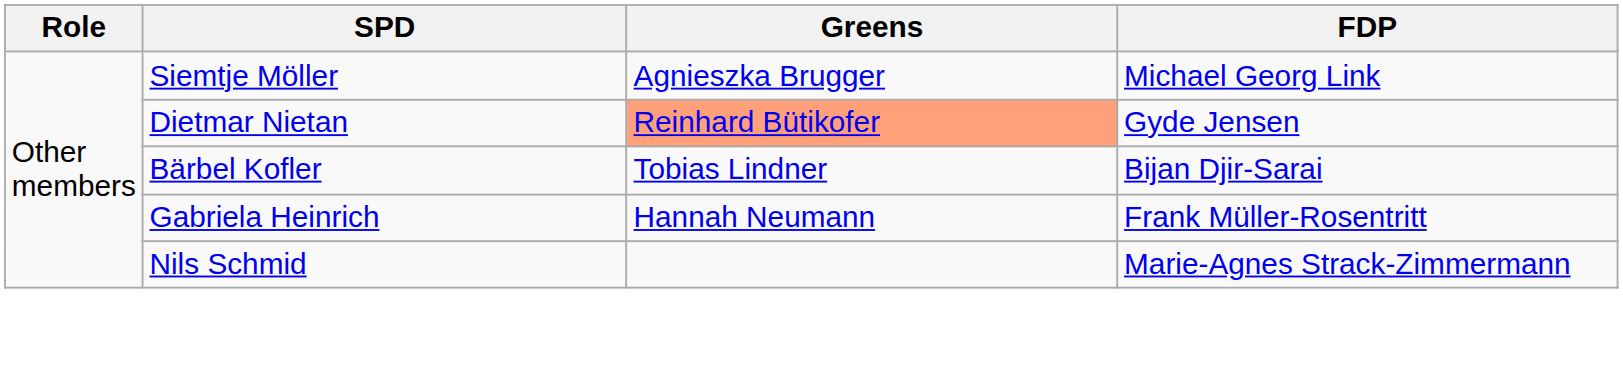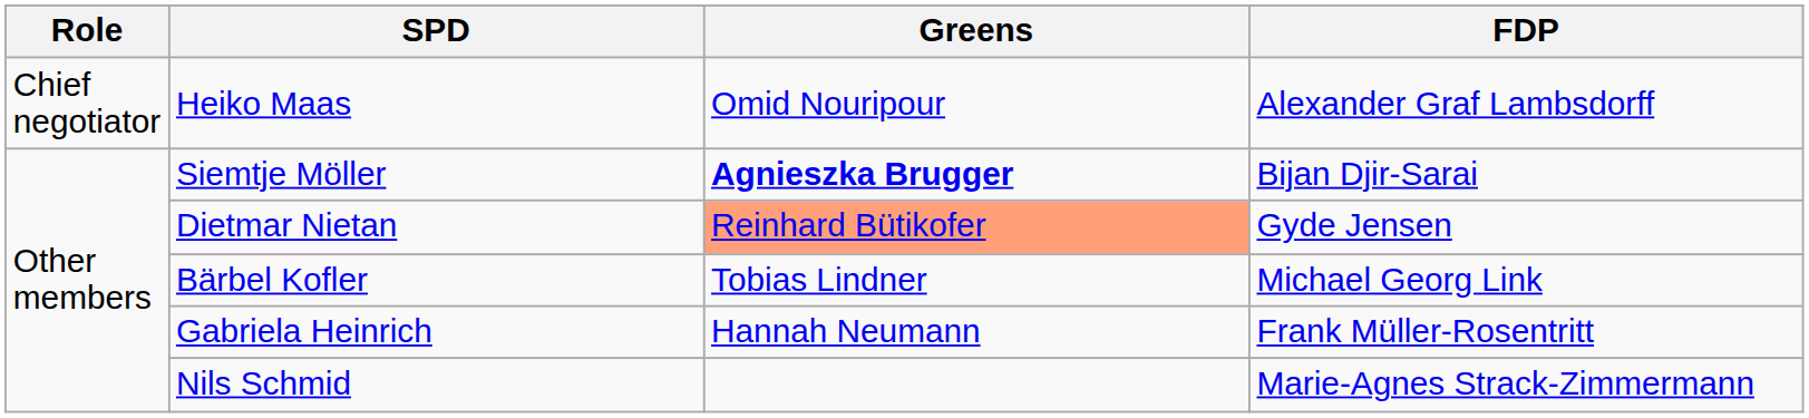+ row: Chief negotiator | Heiko Maas | Omid Nouripour | Alexander Graf Lambsdorff
Siemtje Möller | Greens: normal -> bold
Siemtje Möller | FDP: Michael Georg Link -> Bijan Djir-Sarai
Bärbel Kofler | FDP: Bijan Djir-Sarai -> Michael Georg Link
